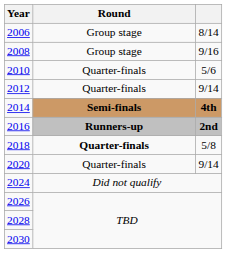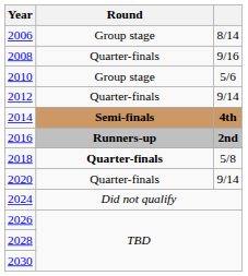2008 | Round: Group stage -> Quarter-finals
2010 | Round: Quarter-finals -> Group stage
